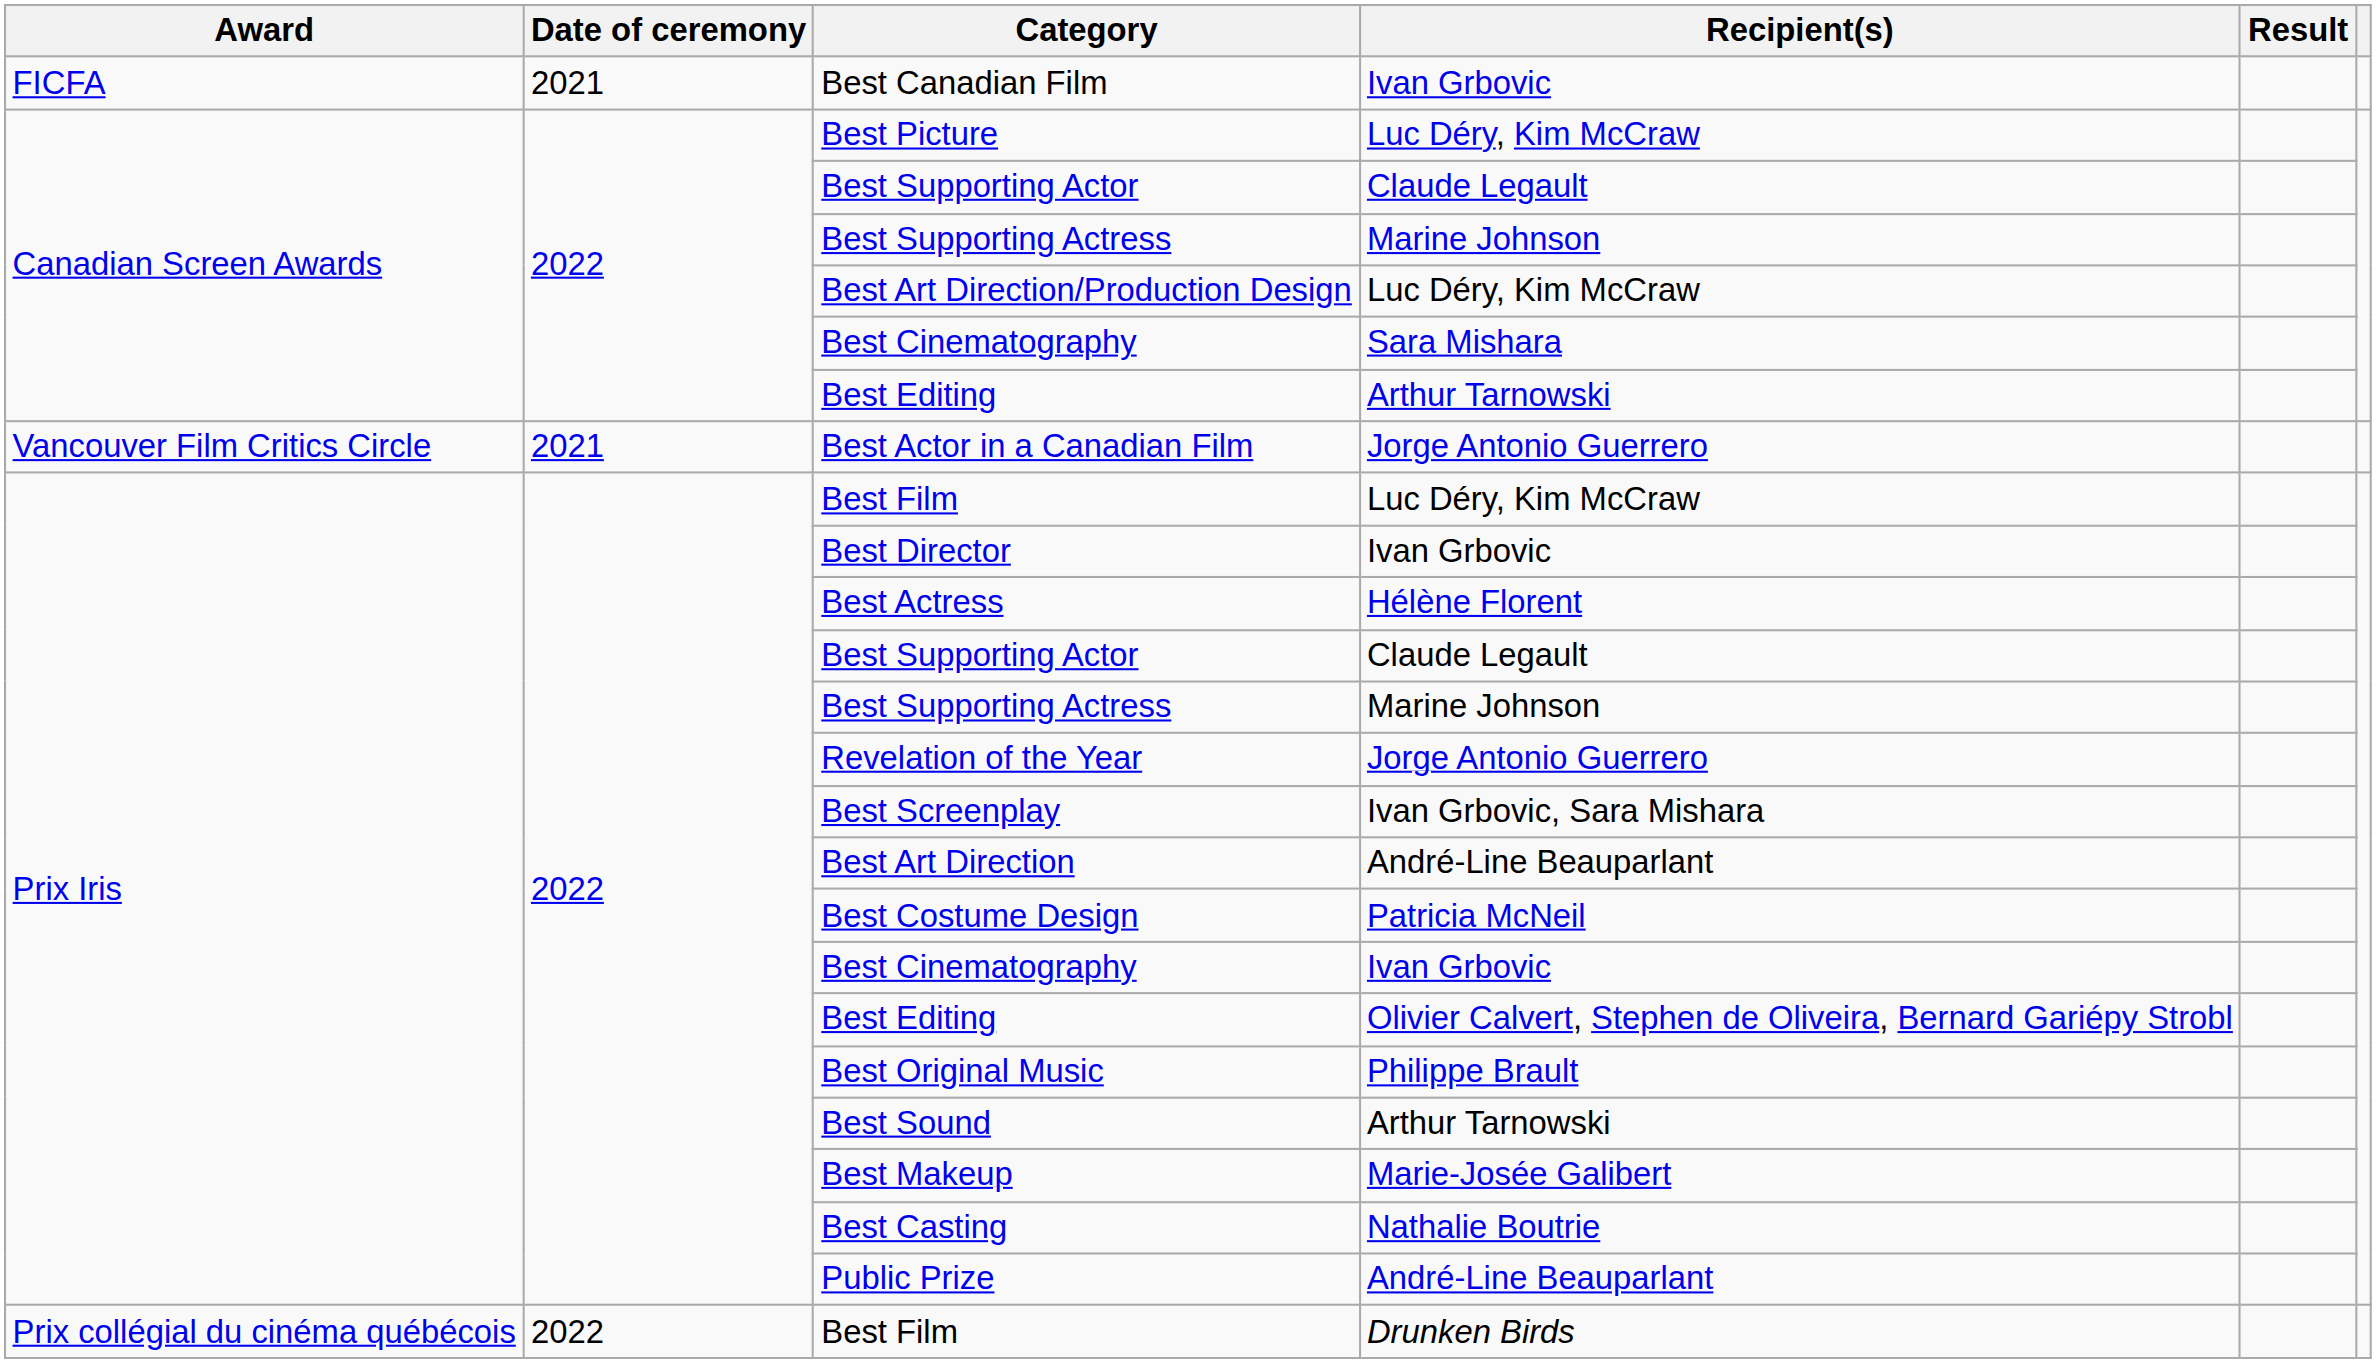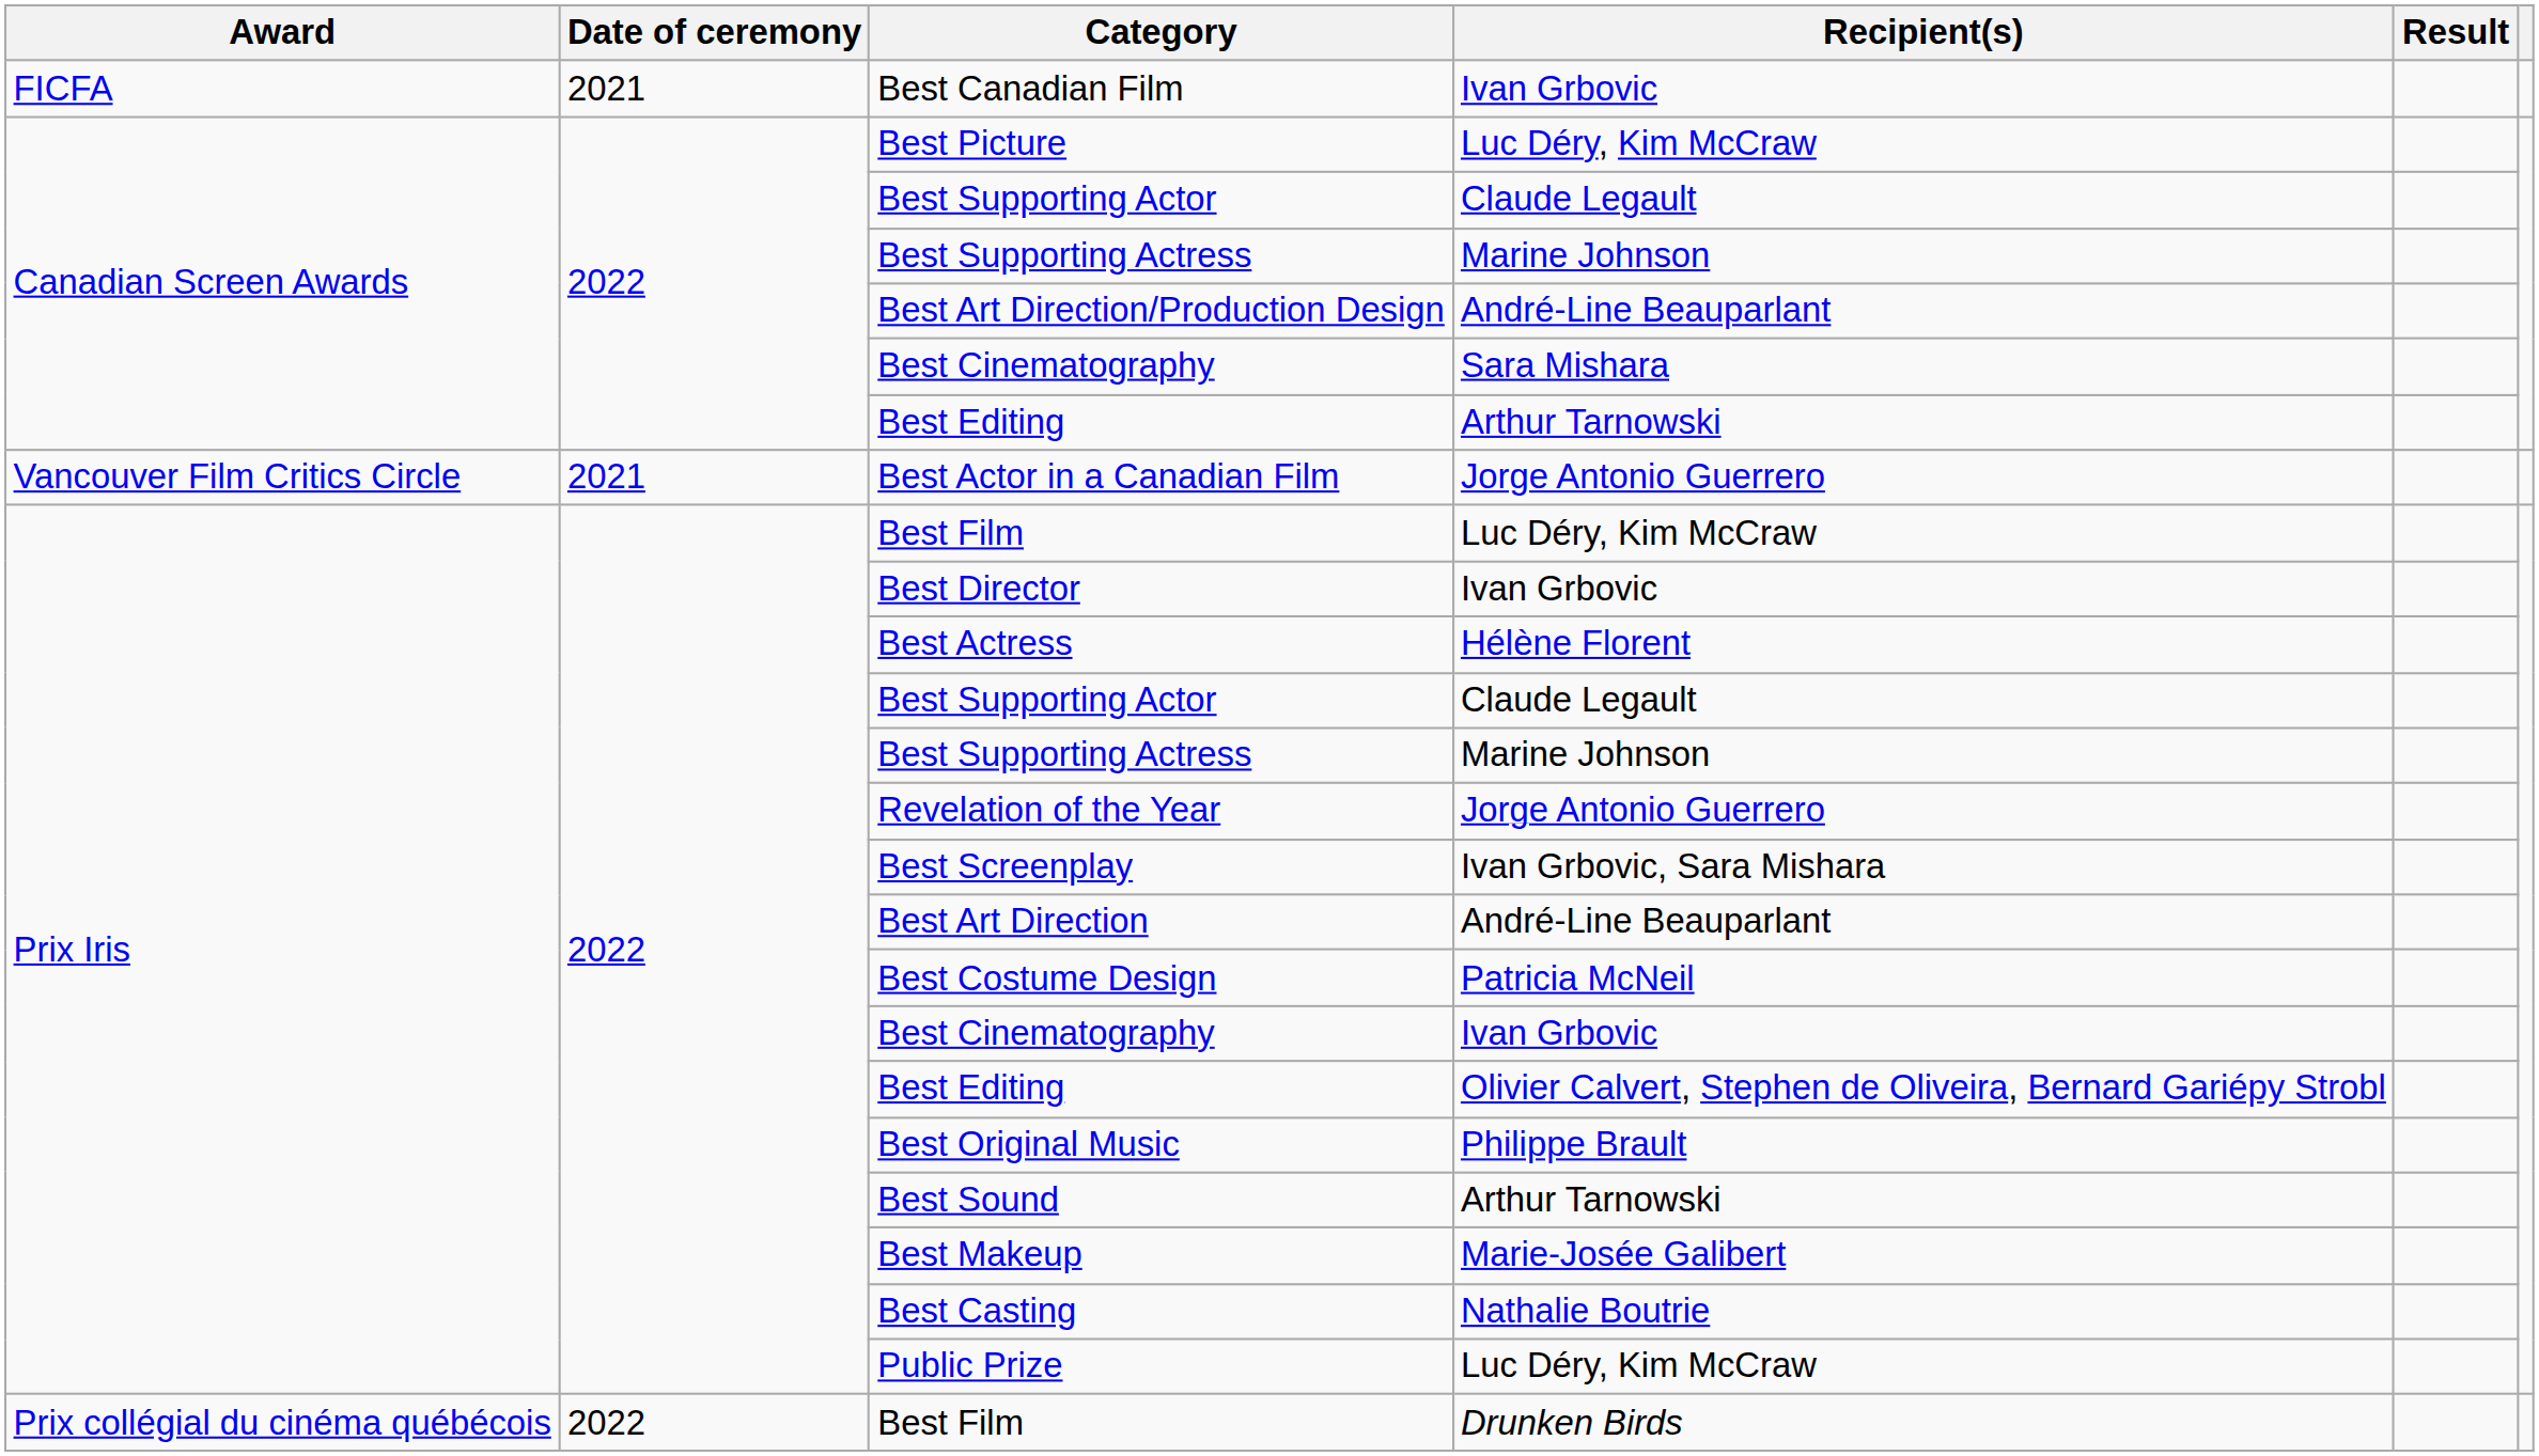Best Art Direction/Production Design | Recipient(s): Luc Déry, Kim McCraw -> André-Line Beauparlant
Public Prize | Recipient(s): André-Line Beauparlant -> Luc Déry, Kim McCraw
